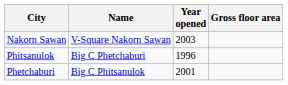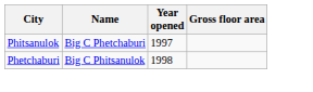- row: Nakorn Sawan | V-Square Nakorn Sawan | 2003
Phitsanulok | Year opened: 1996 -> 1997
Phetchaburi | Year opened: 2001 -> 1998
